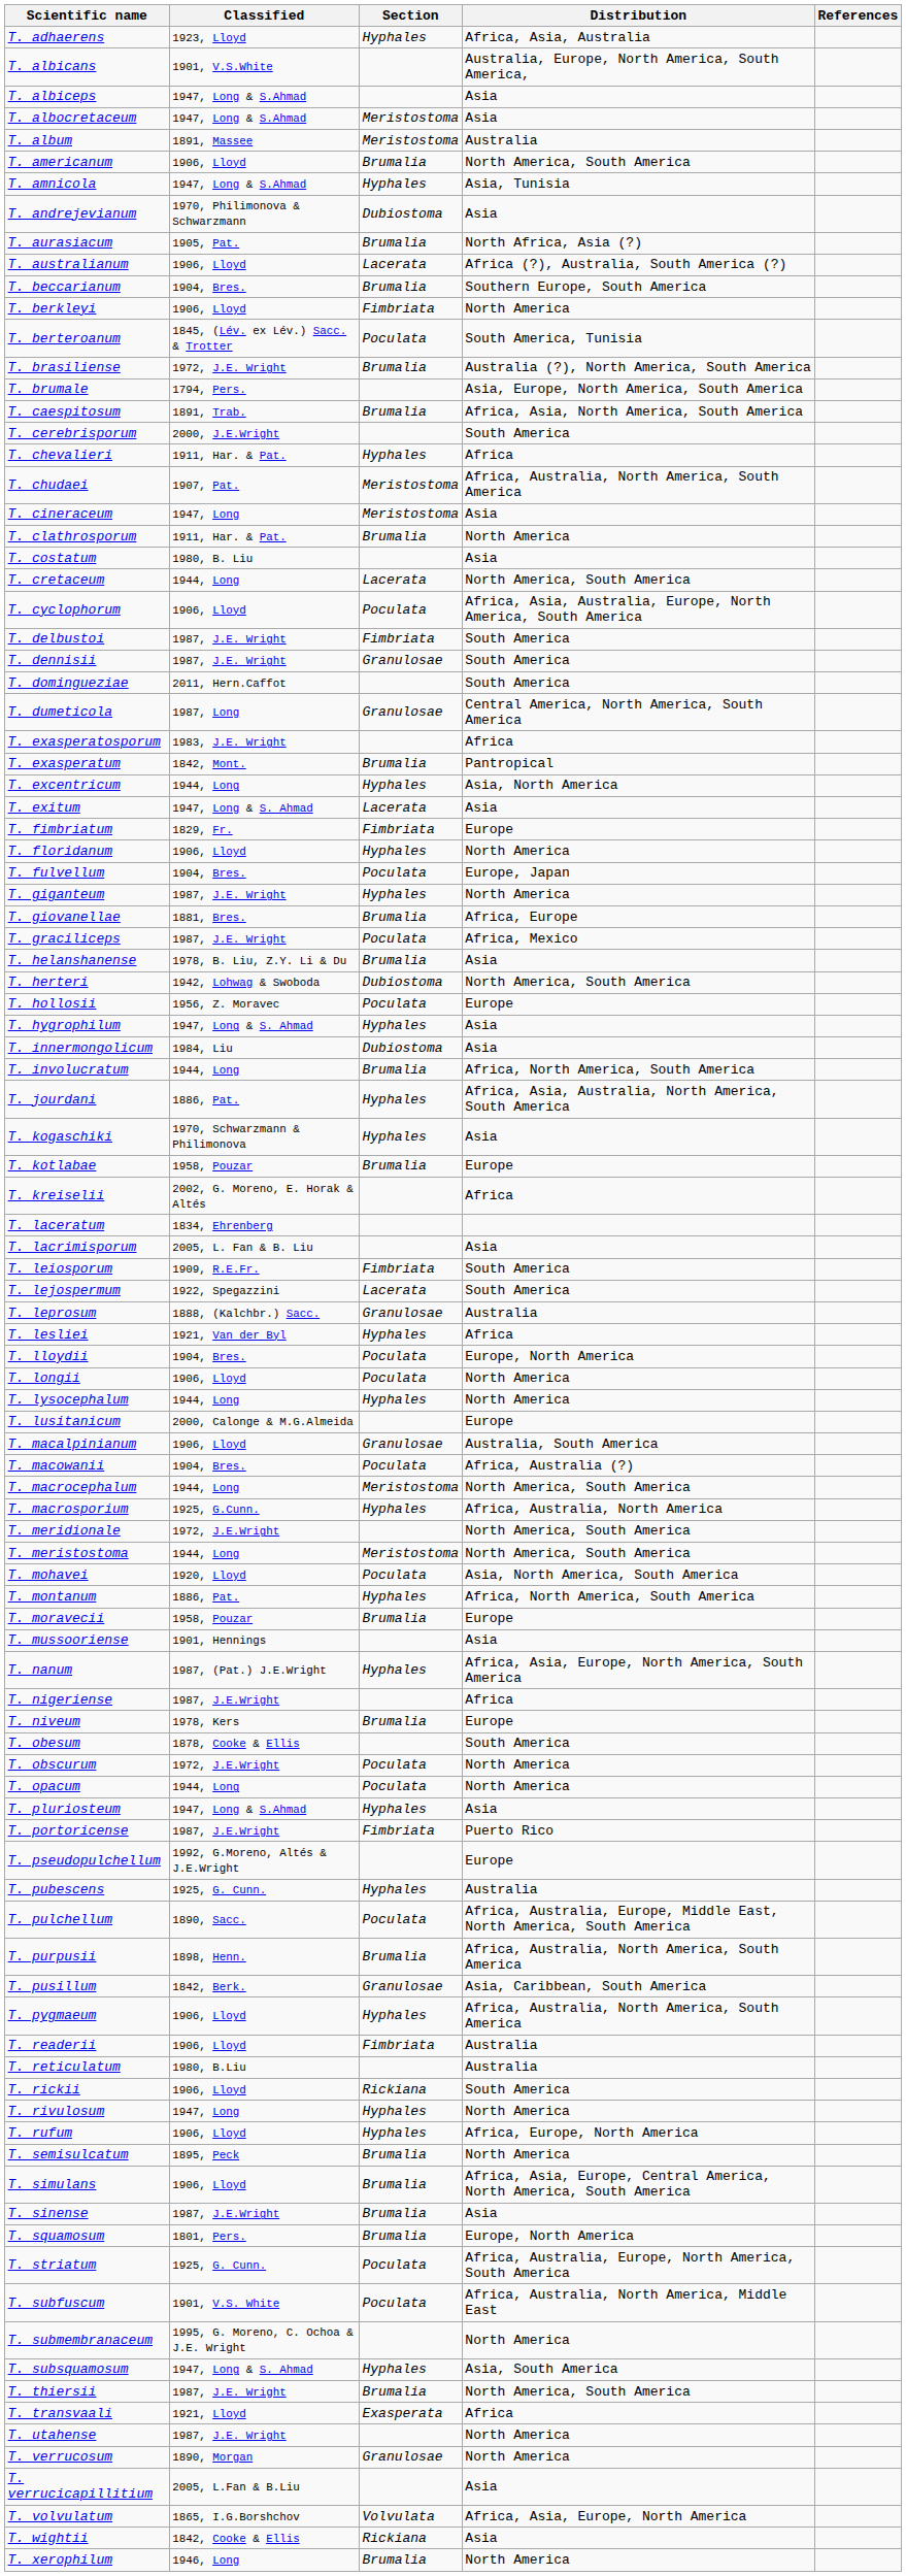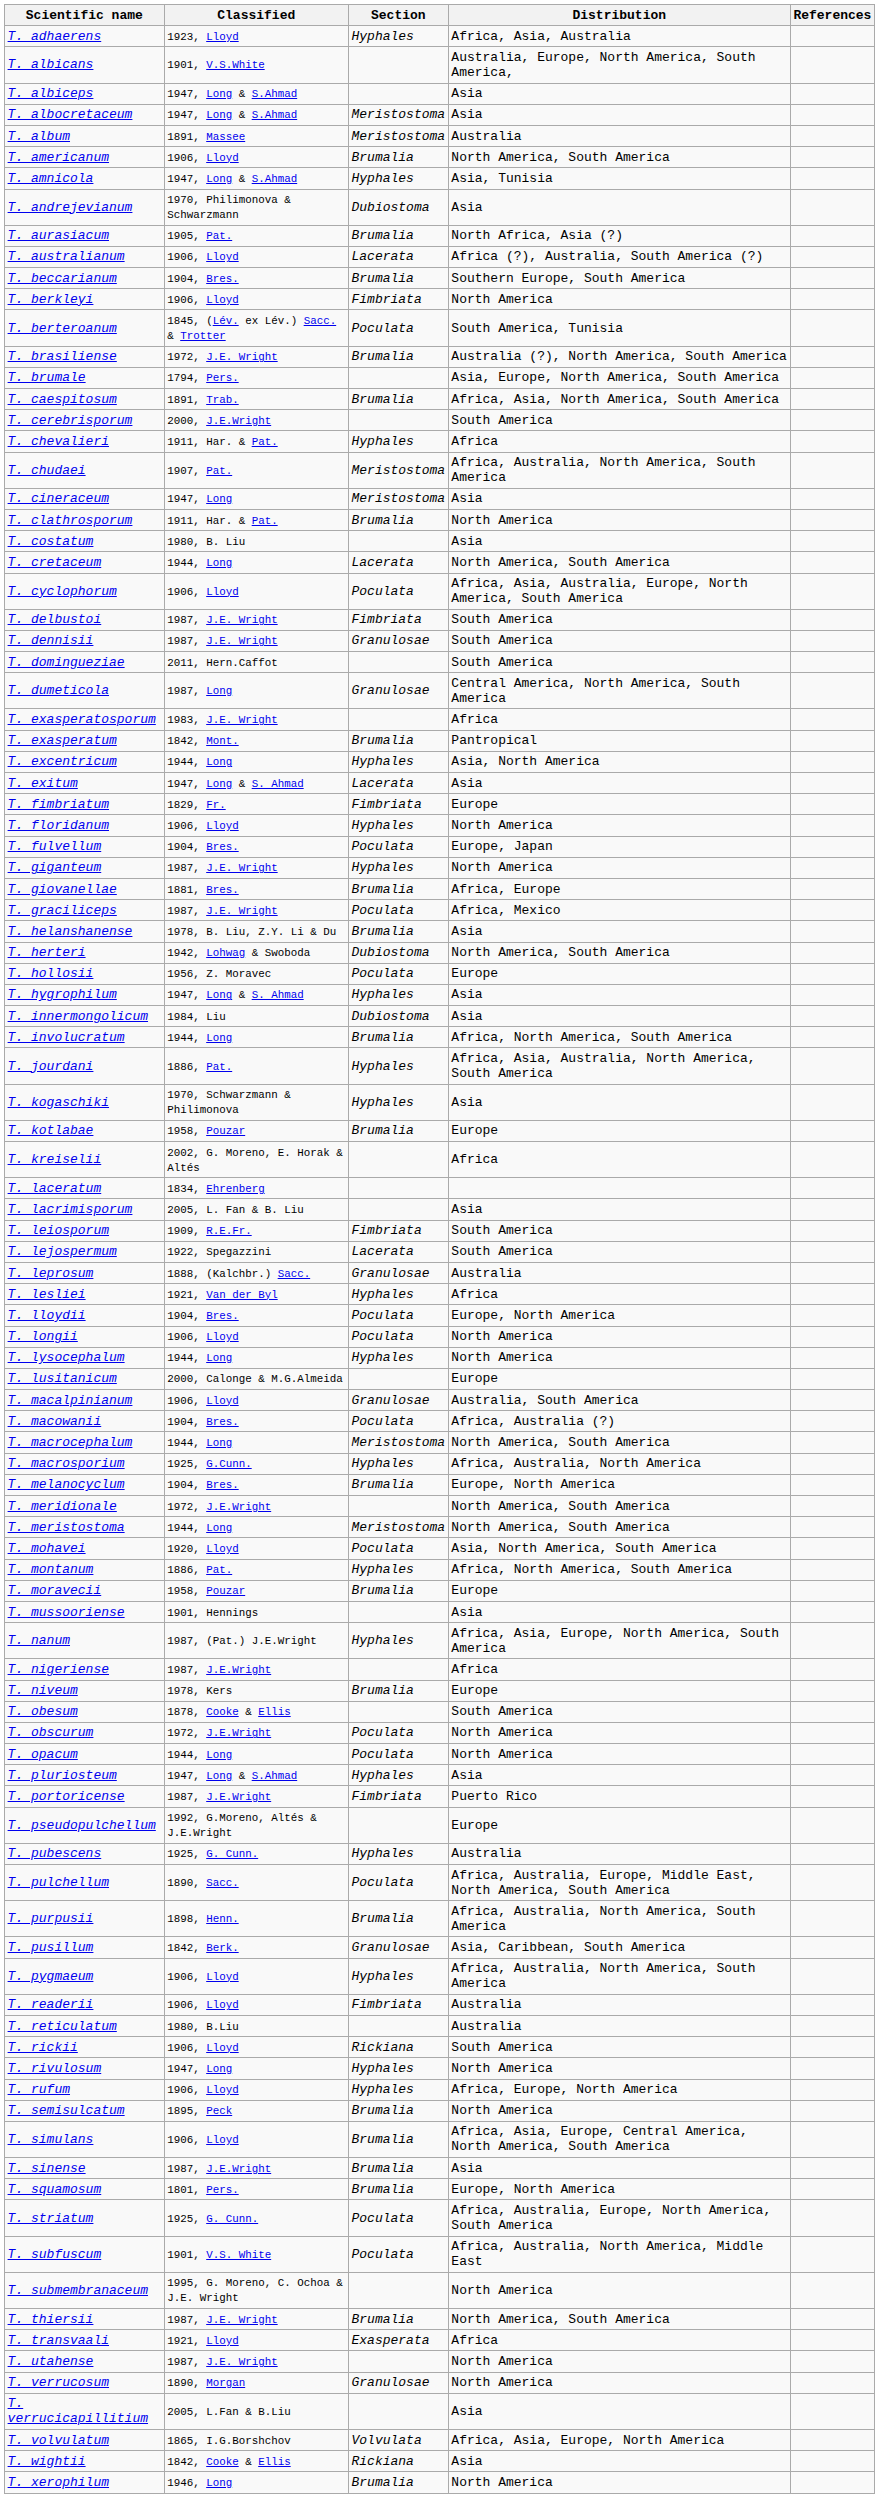+ row: T. melanocyclum | 1904, Bres. | Brumalia | Europe, North America
- row: T. subsquamosum | 1947, Long & S. Ahmad | Hyphales | Asia, South America
